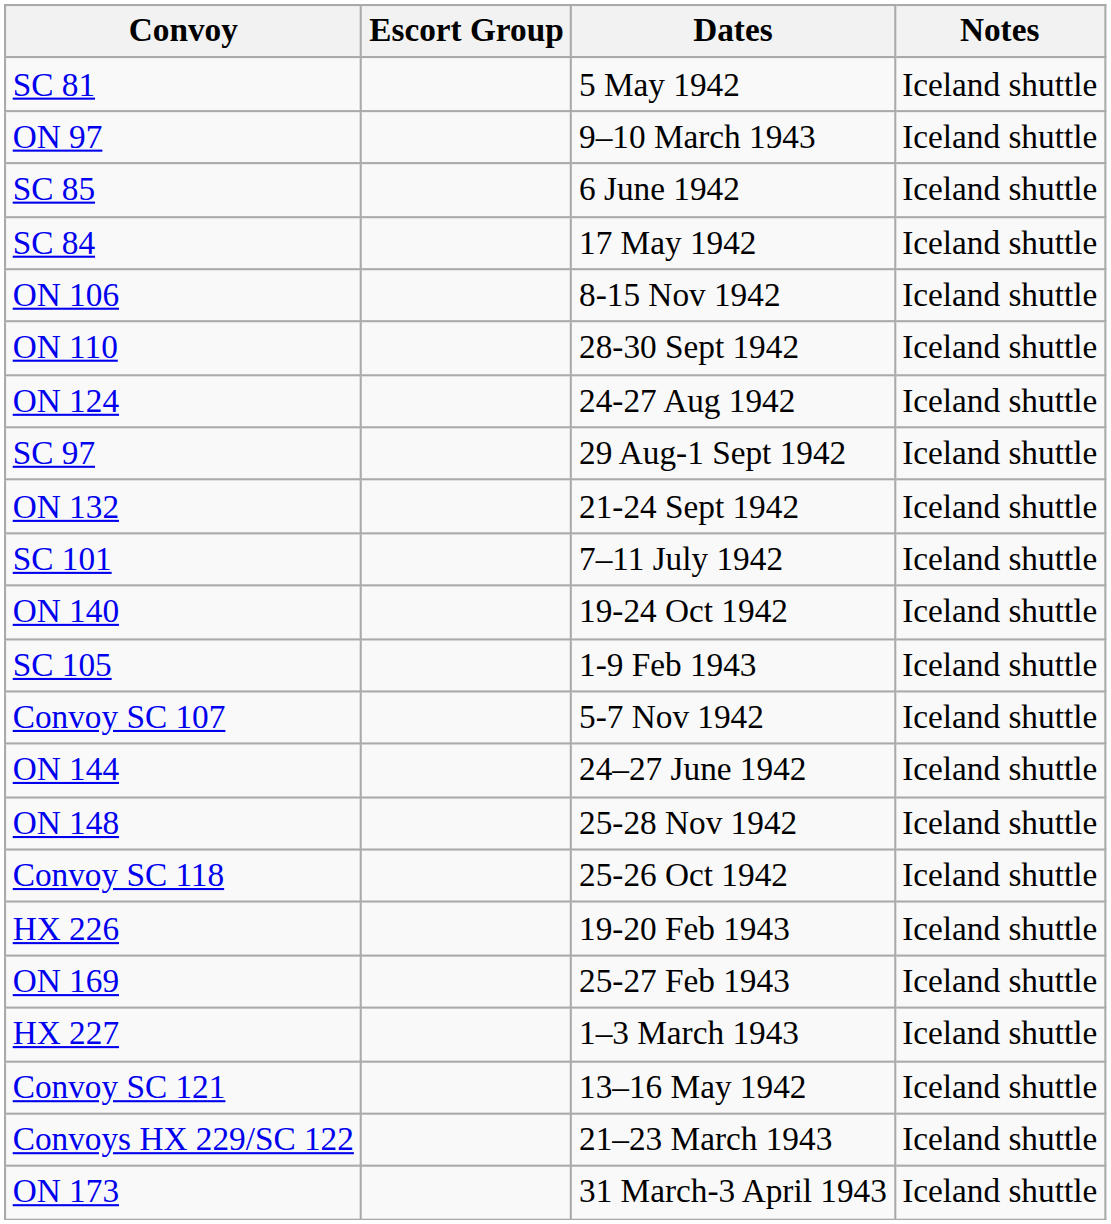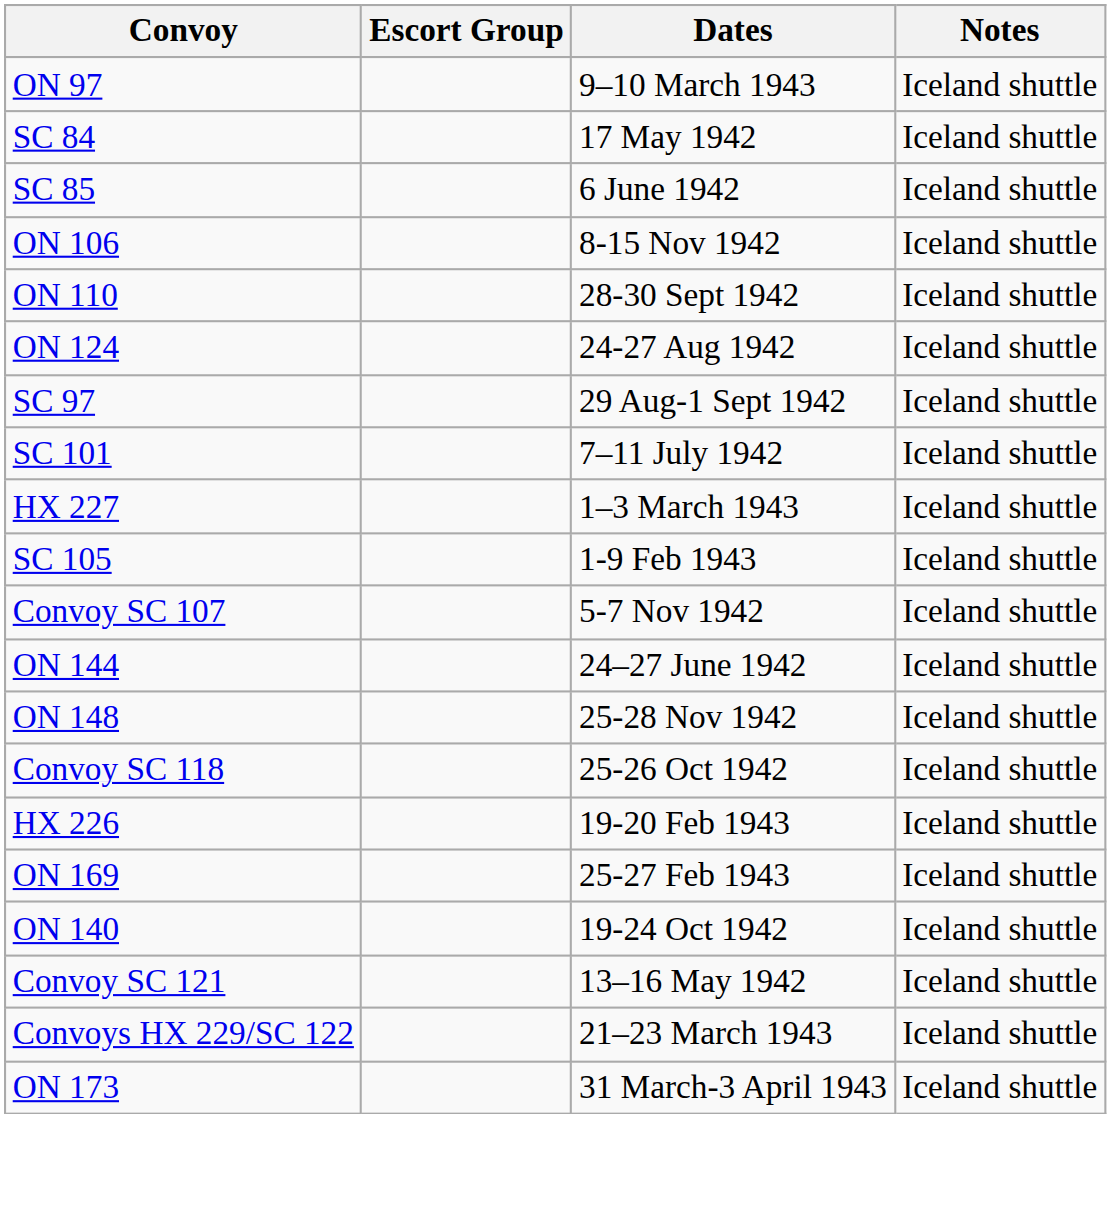- row: SC 81 | 5 May 1942 | Iceland shuttle
rows swapped: SC 84 <-> SC 85
- row: ON 132 | 21-24 Sept 1942 | Iceland shuttle
rows swapped: ON 140 <-> HX 227
